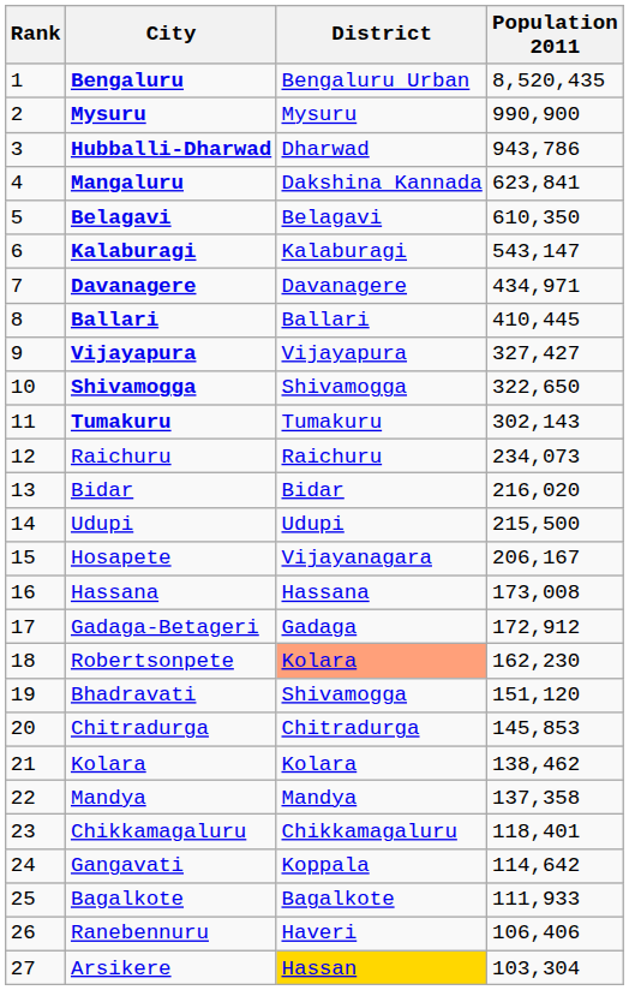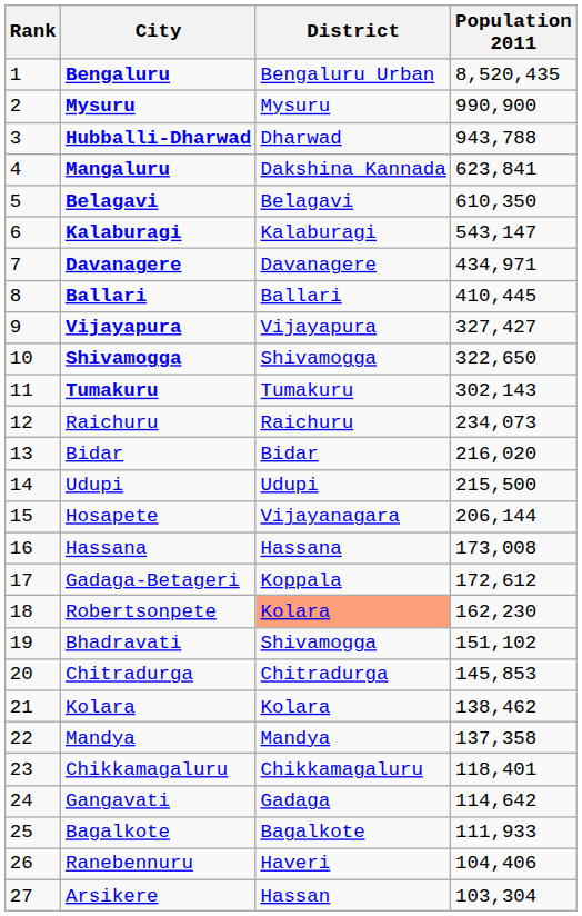Hubballi-Dharwad | Population 2011: 943,786 -> 943,788
Hosapete | Population 2011: 206,167 -> 206,144
Gadaga-Betageri | District: Gadaga -> Koppala
Gadaga-Betageri | Population 2011: 172,912 -> 172,612
Bhadravati | Population 2011: 151,120 -> 151,102
Gangavati | District: Koppala -> Gadaga
Ranebennuru | Population 2011: 106,406 -> 104,406
Arsikere | District: gold background -> no background
